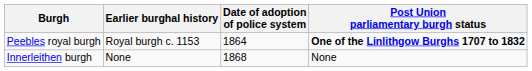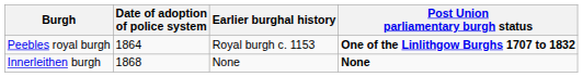columns swapped: Date of adoption of police system <-> Earlier burghal history
Innerleithen burgh | Post Union parliamentary burgh status: normal -> bold
